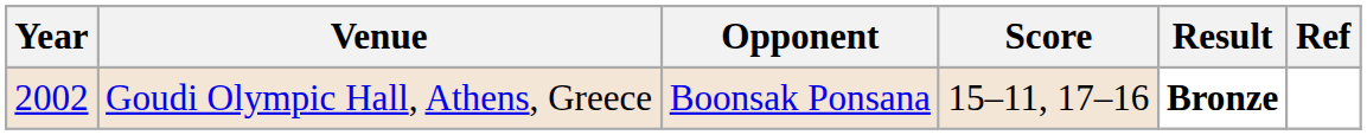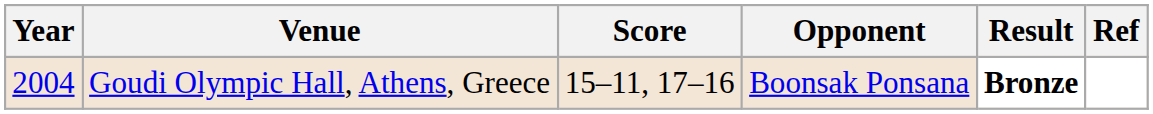columns swapped: Opponent <-> Score
Goudi Olympic Hall, Athens, Greece | Year: 2002 -> 2004
